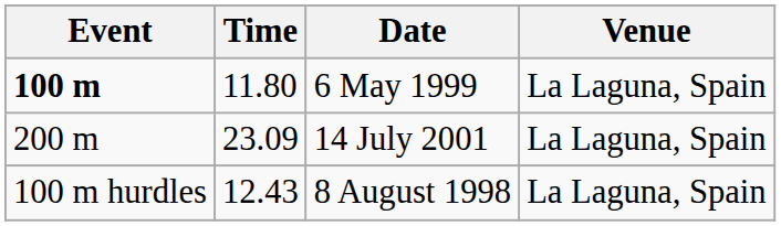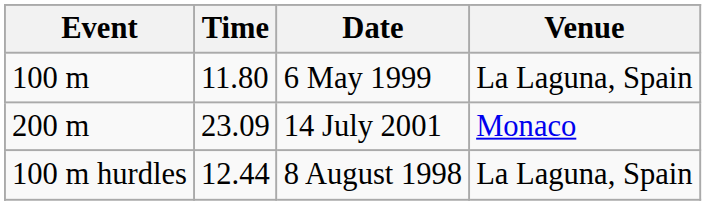6 May 1999 | Event: bold -> normal
14 July 2001 | Venue: La Laguna, Spain -> Monaco
8 August 1998 | Time: 12.43 -> 12.44
